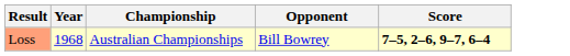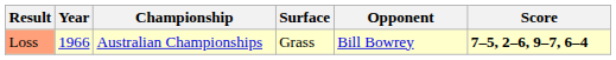+ column: Surface | Grass
Loss | Year: 1968 -> 1966
